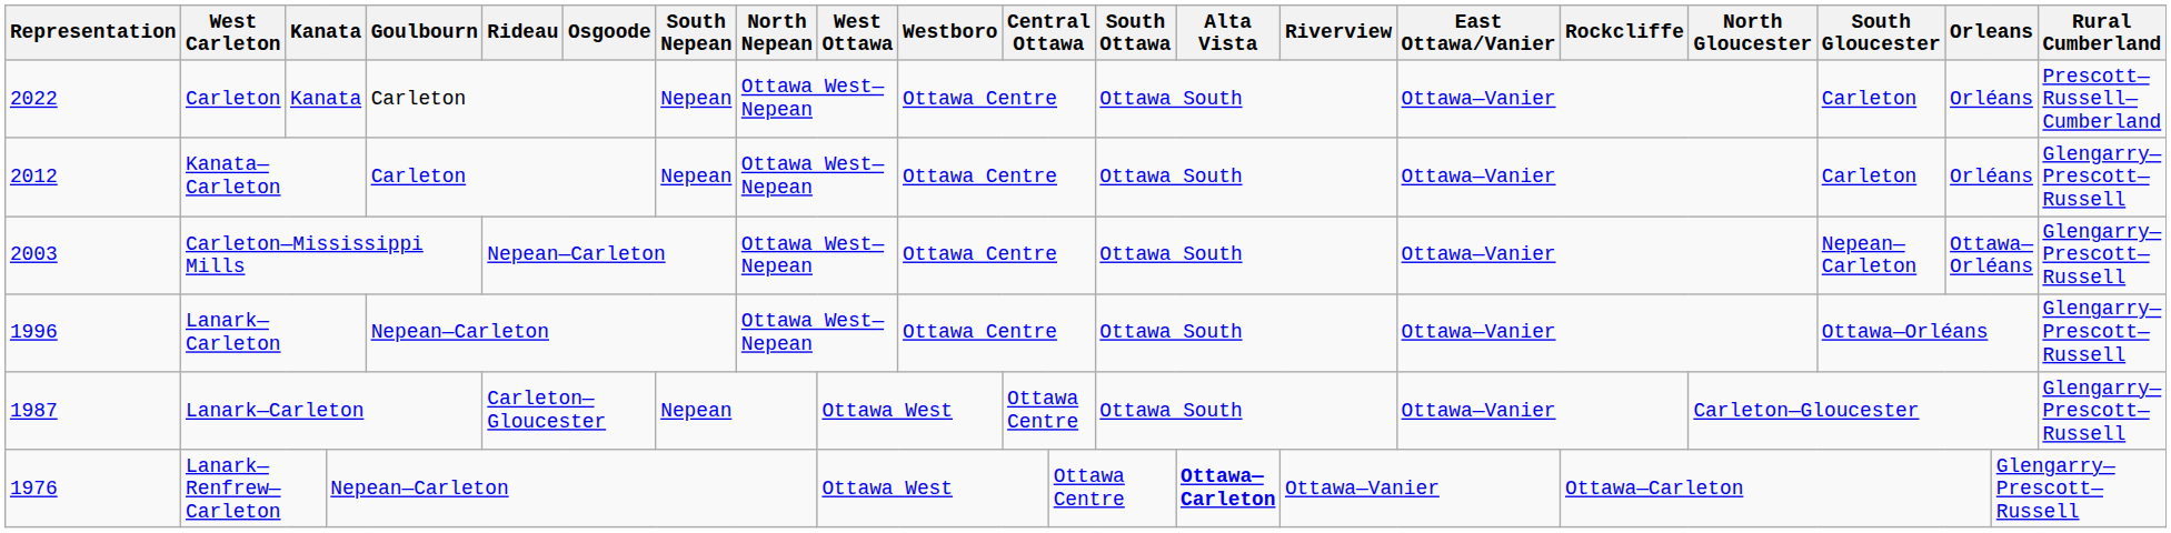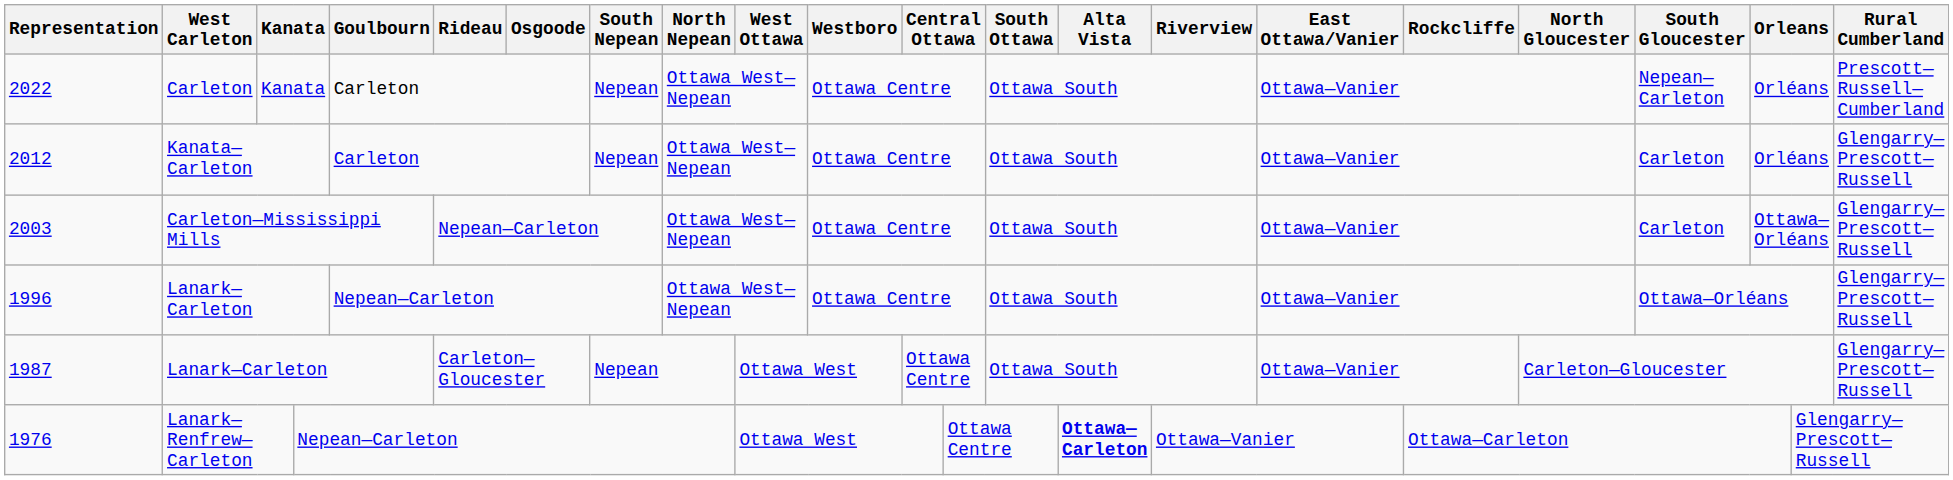2022 | South Gloucester: Carleton -> Nepean—Carleton
2003 | South Gloucester: Nepean—Carleton -> Carleton
